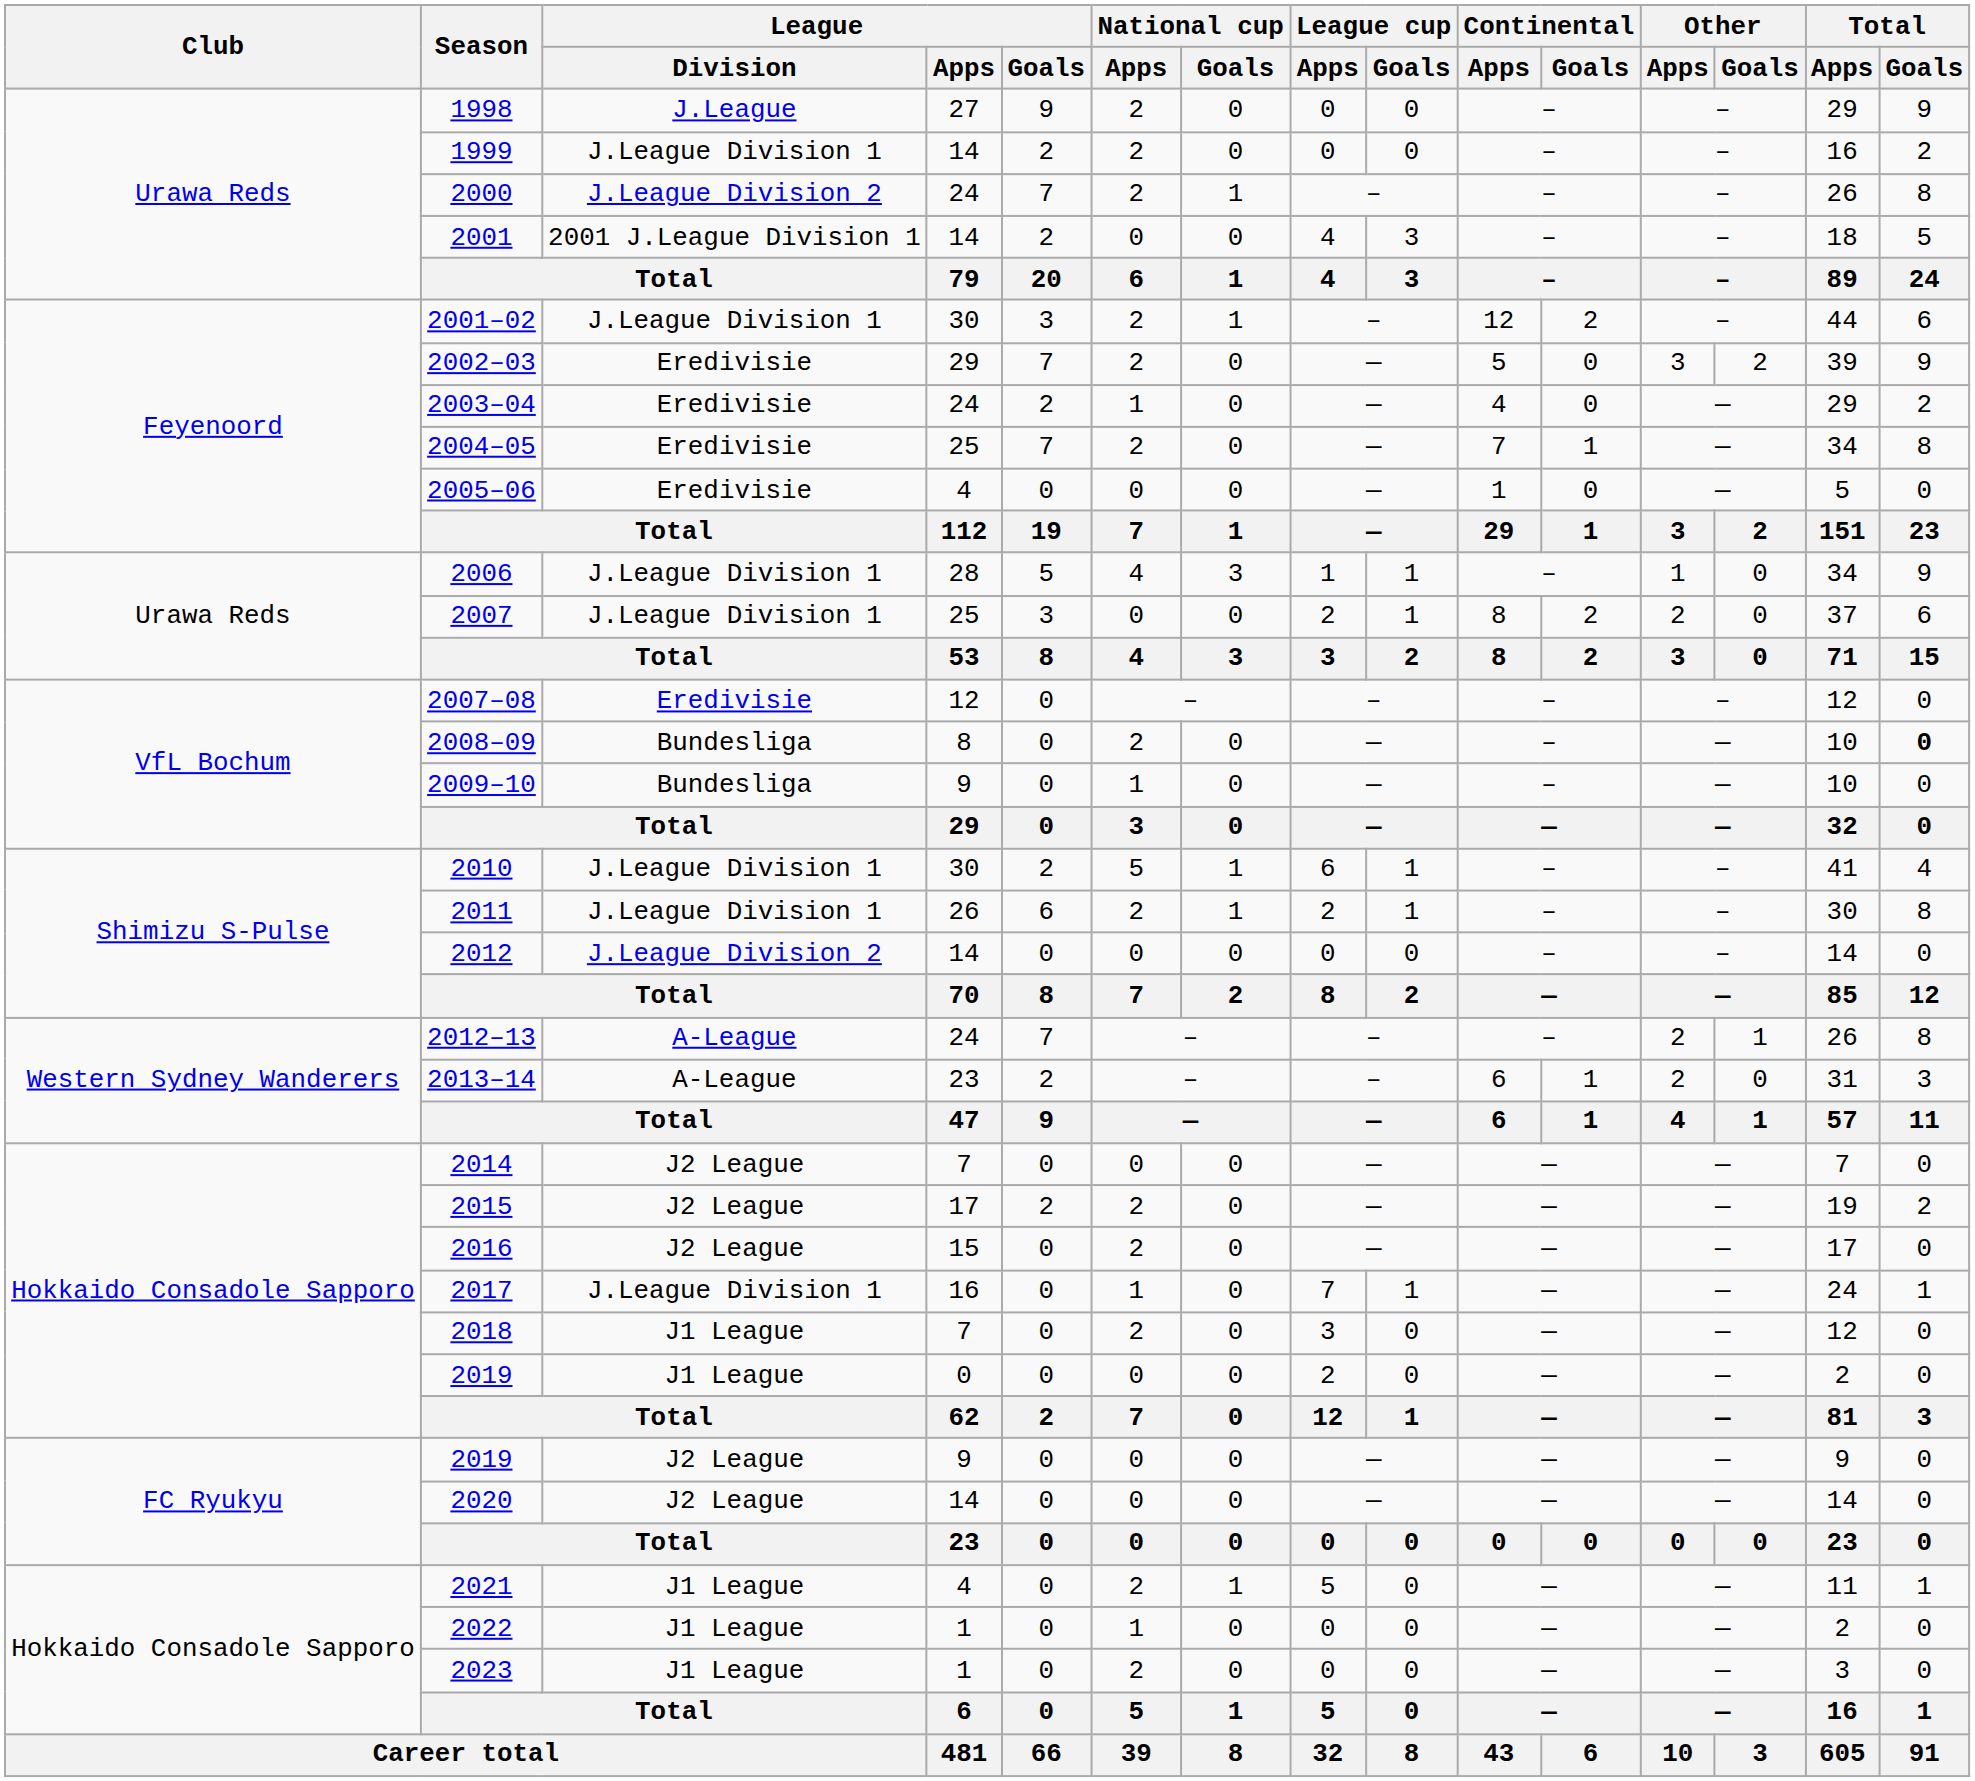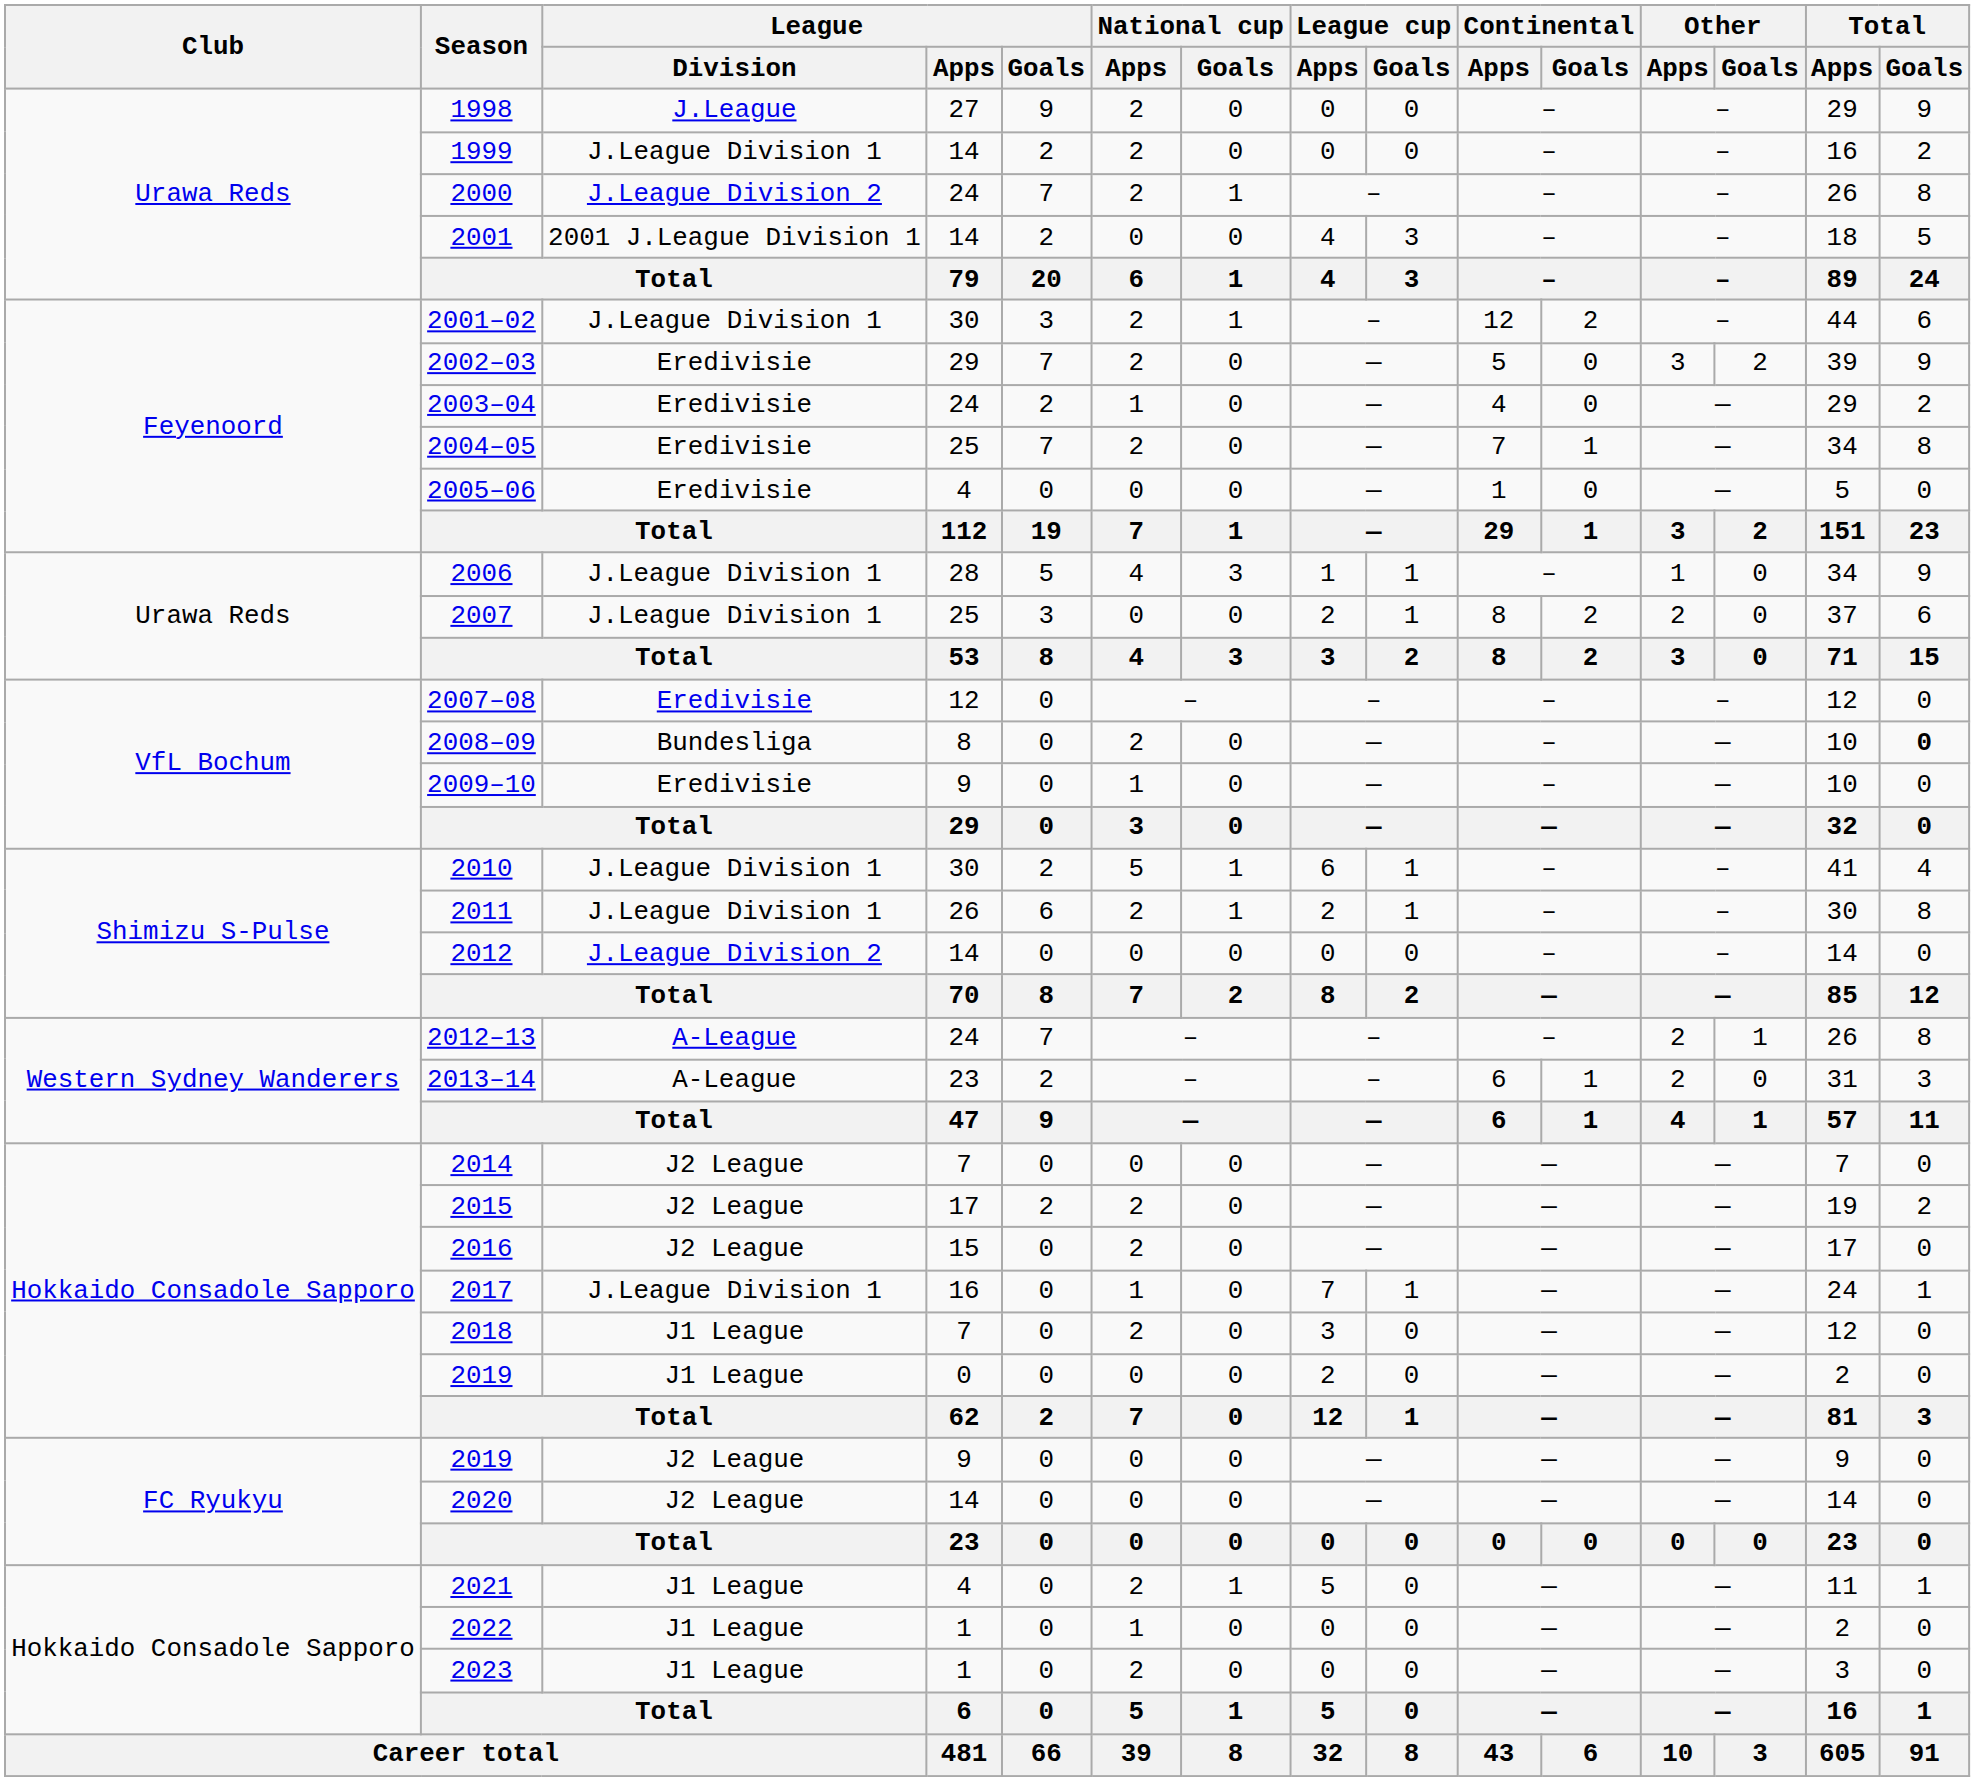2009–10 | League / Division: Bundesliga -> Eredivisie
